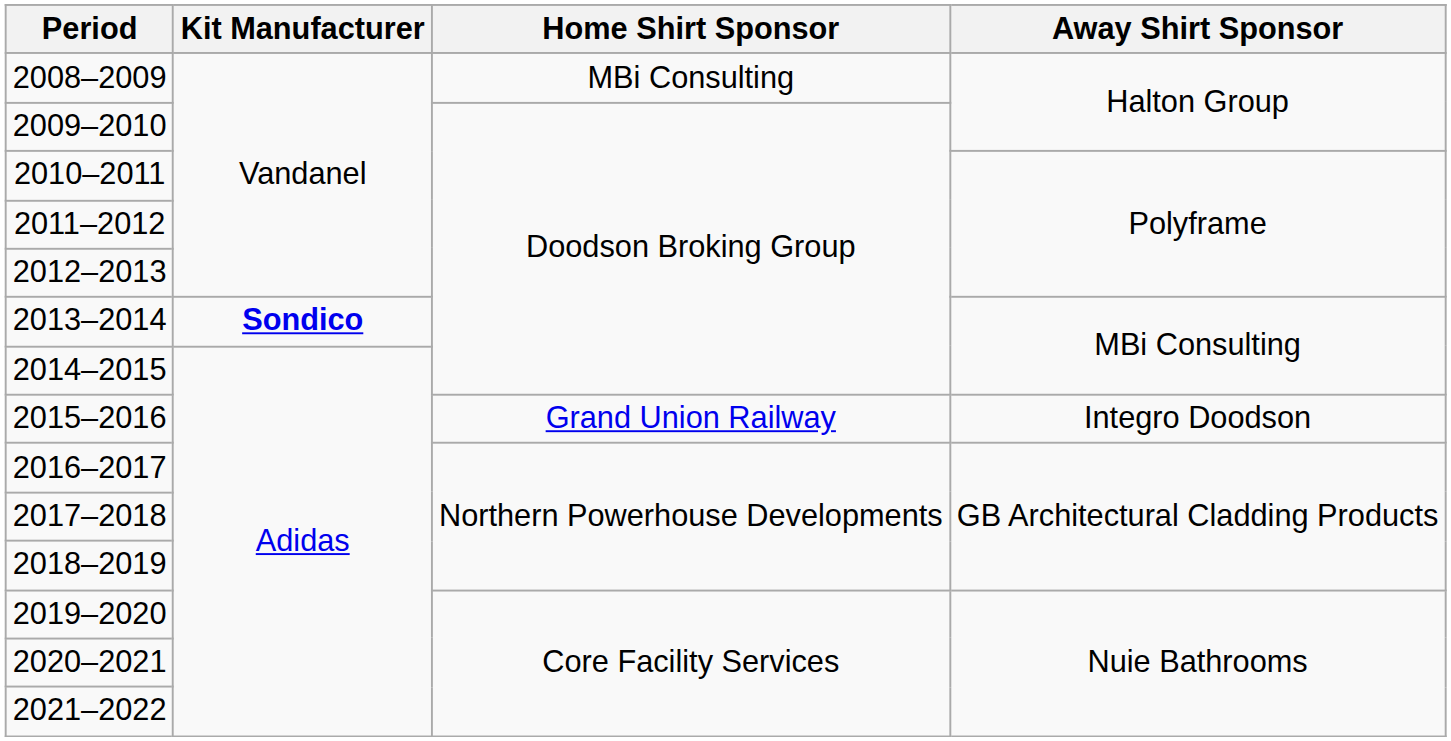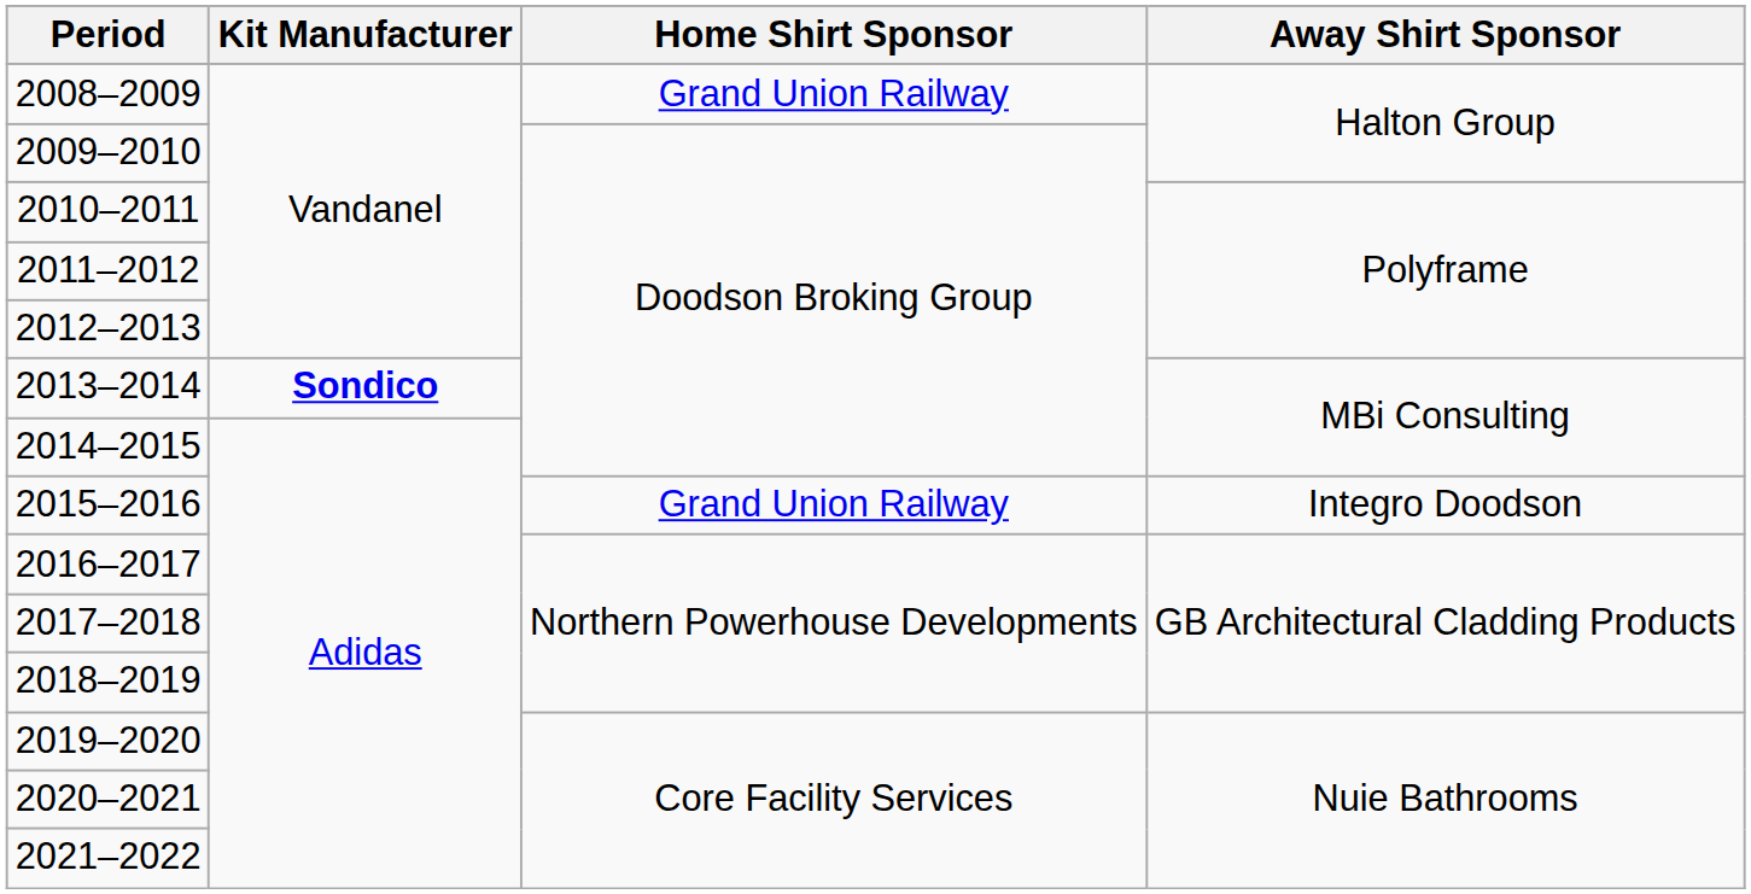2008–2009 | Home Shirt Sponsor: MBi Consulting -> Grand Union Railway
